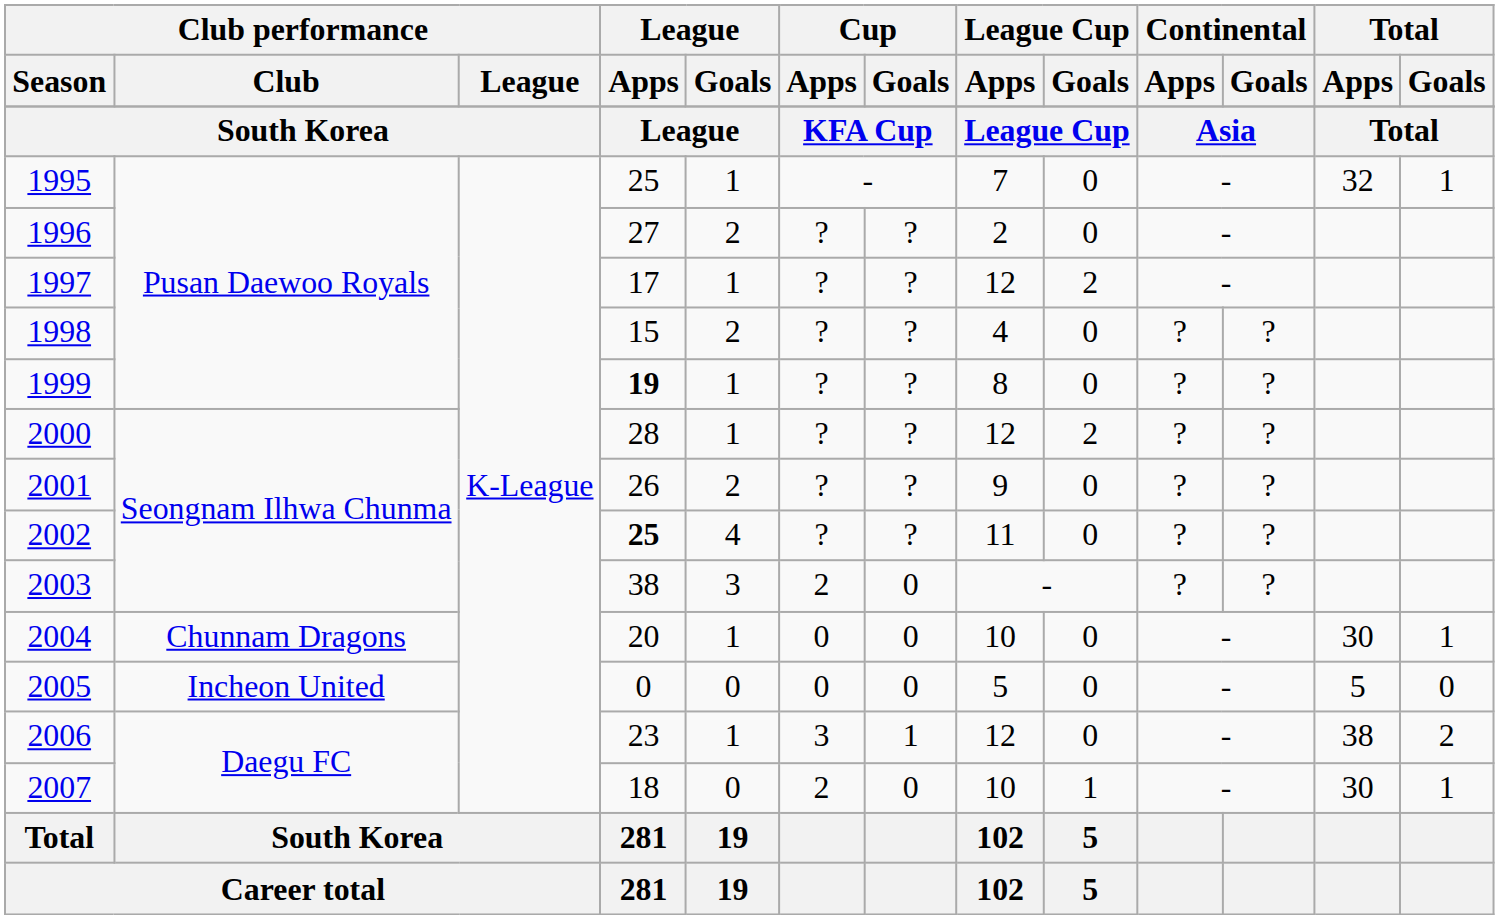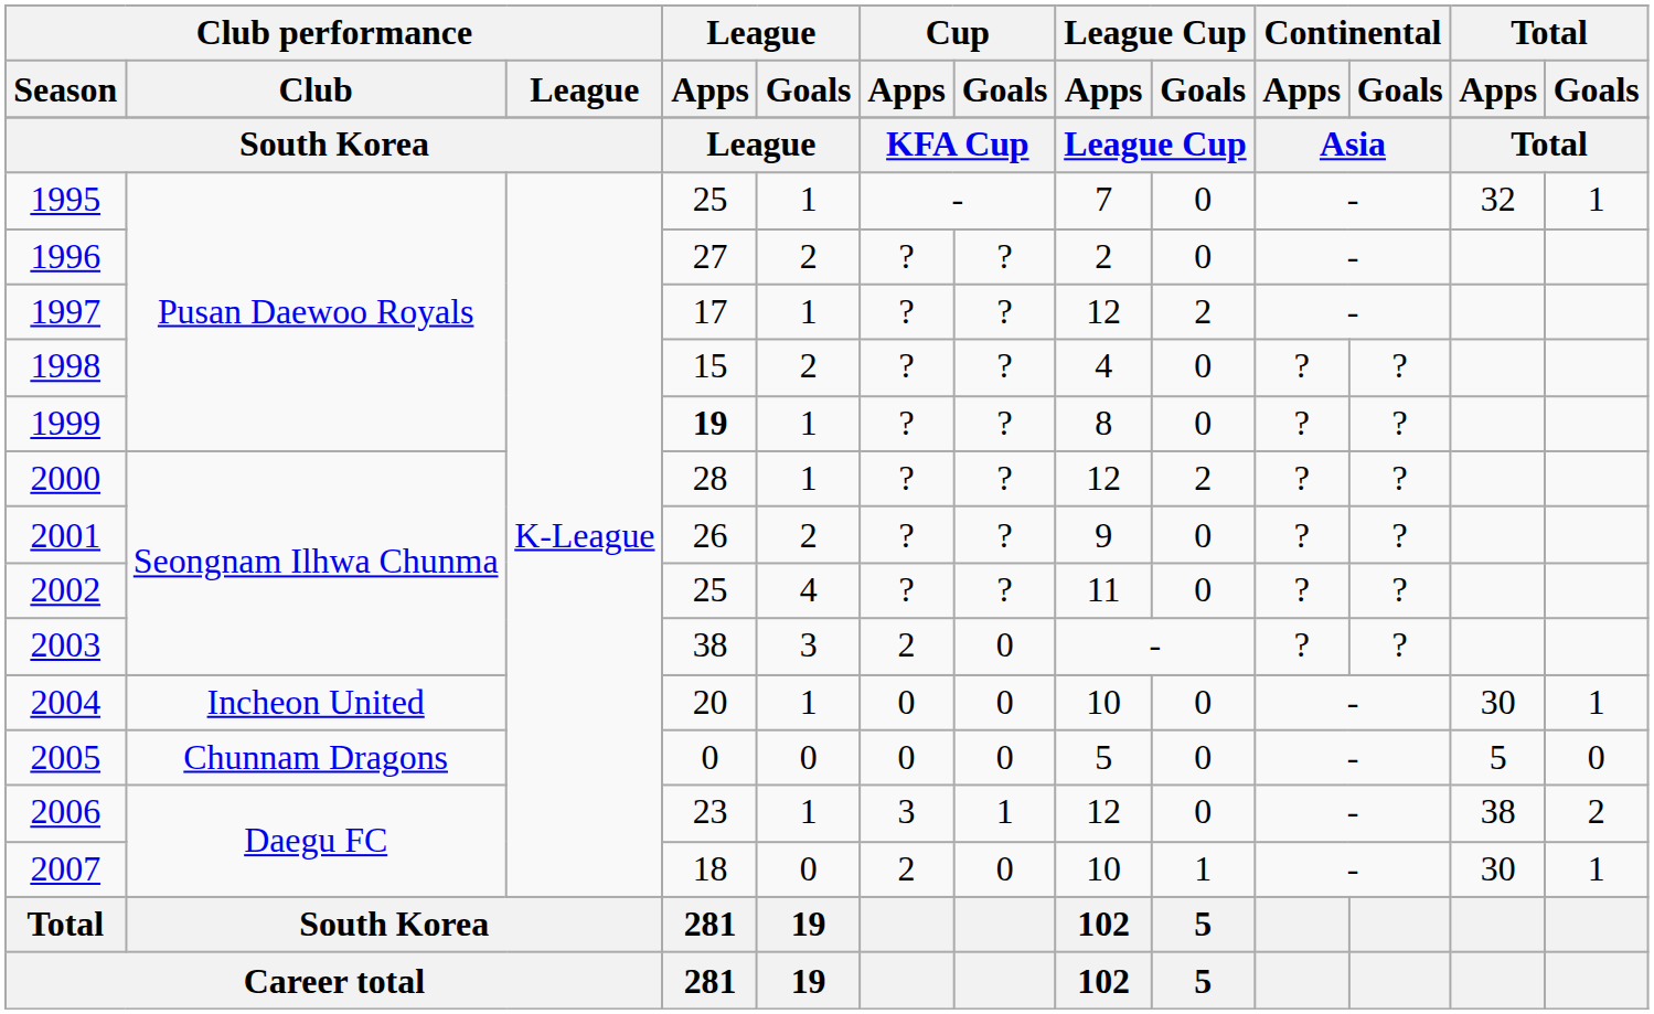2002 | League / Apps: bold -> normal
2004 | Club performance / Club: Chunnam Dragons -> Incheon United
2005 | Club performance / Club: Incheon United -> Chunnam Dragons
